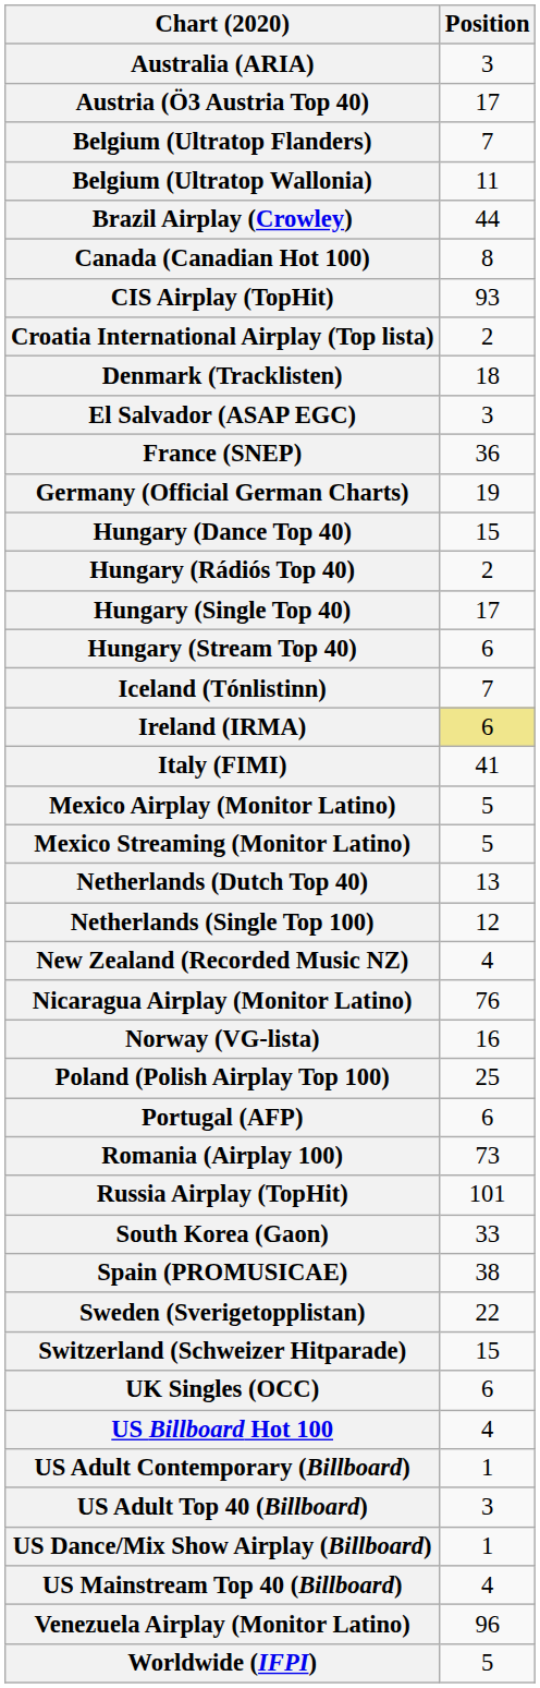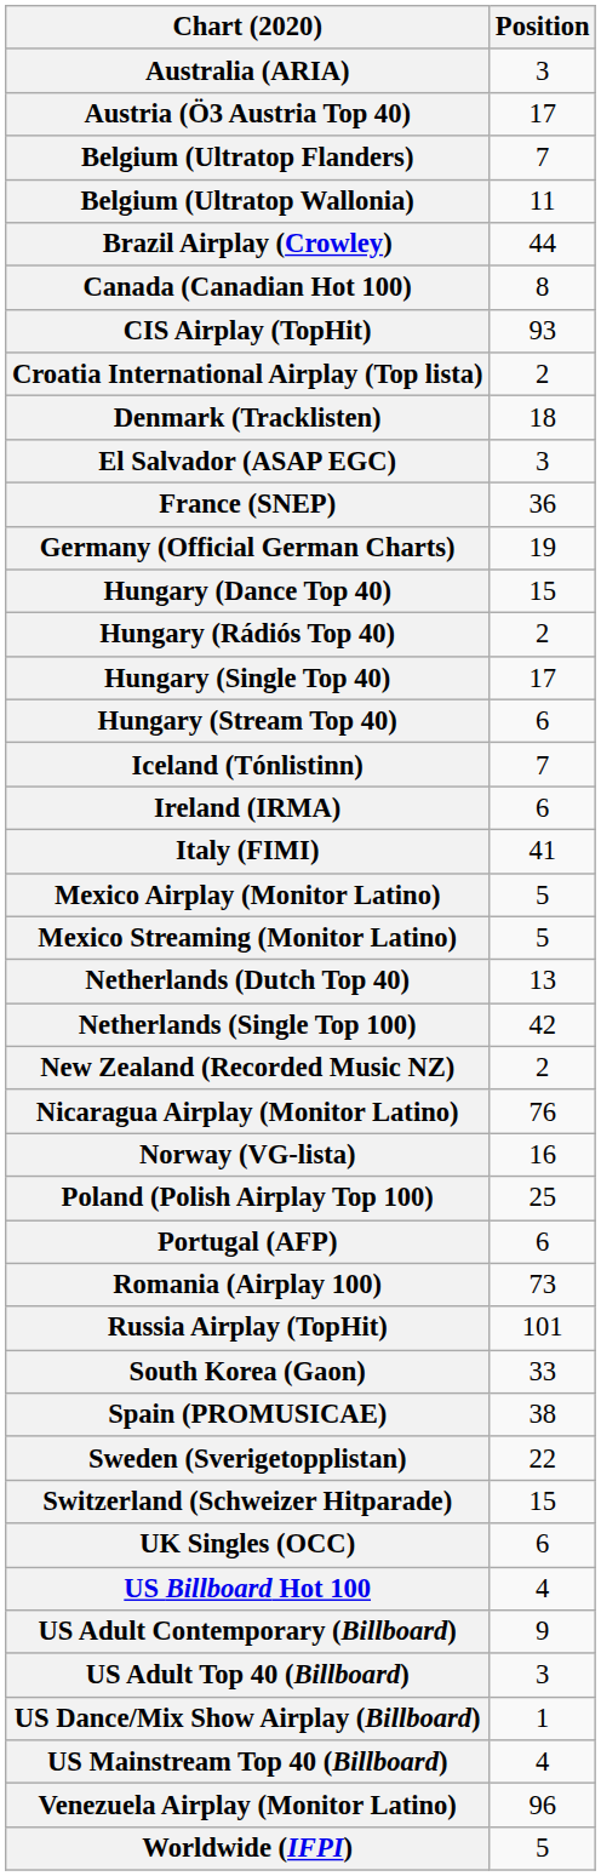Ireland (IRMA) | Position: khaki background -> no background
Netherlands (Single Top 100) | Position: 12 -> 42
New Zealand (Recorded Music NZ) | Position: 4 -> 2
US Adult Contemporary (Billboard) | Position: 1 -> 9
